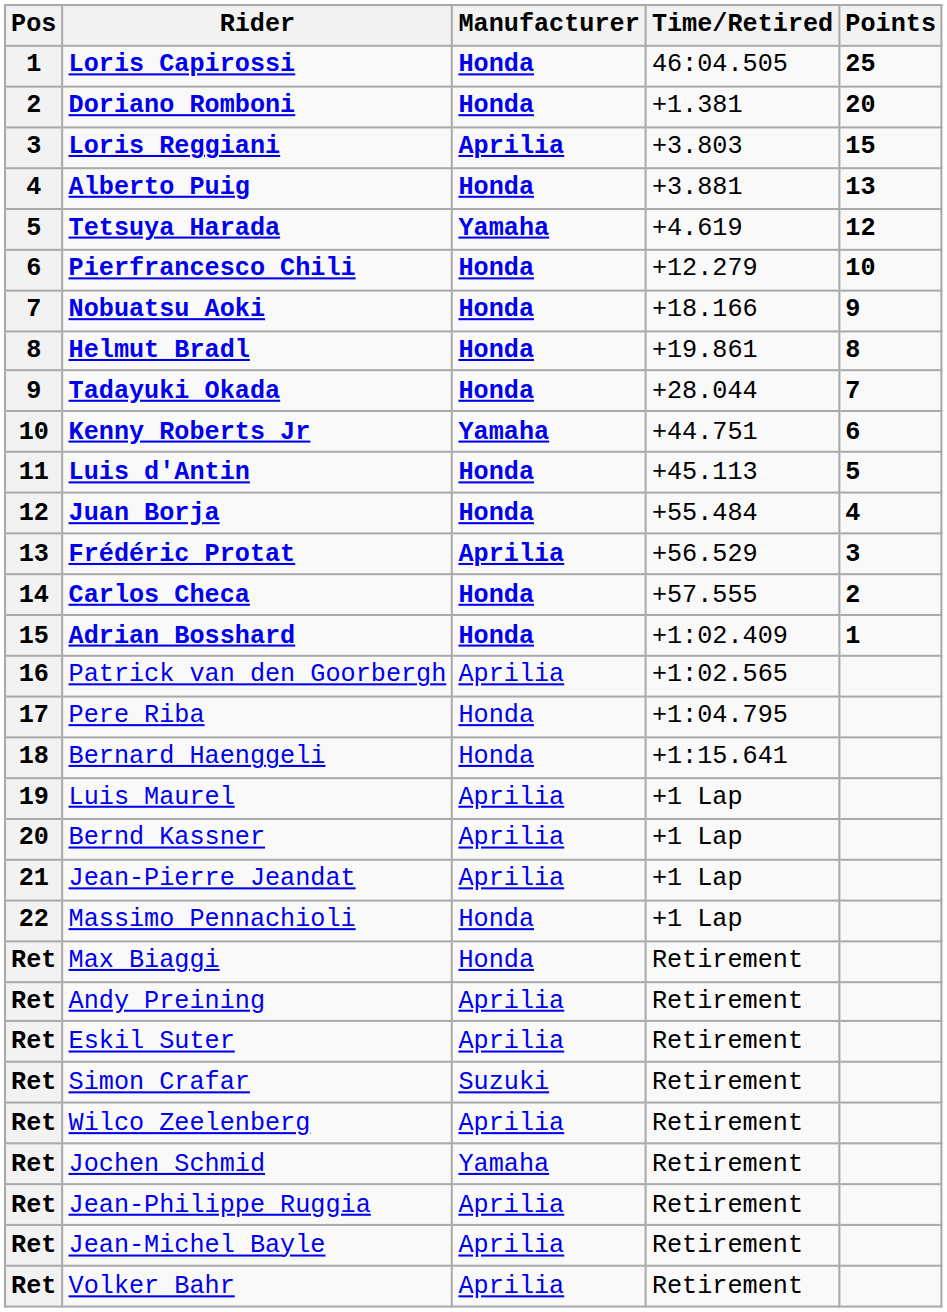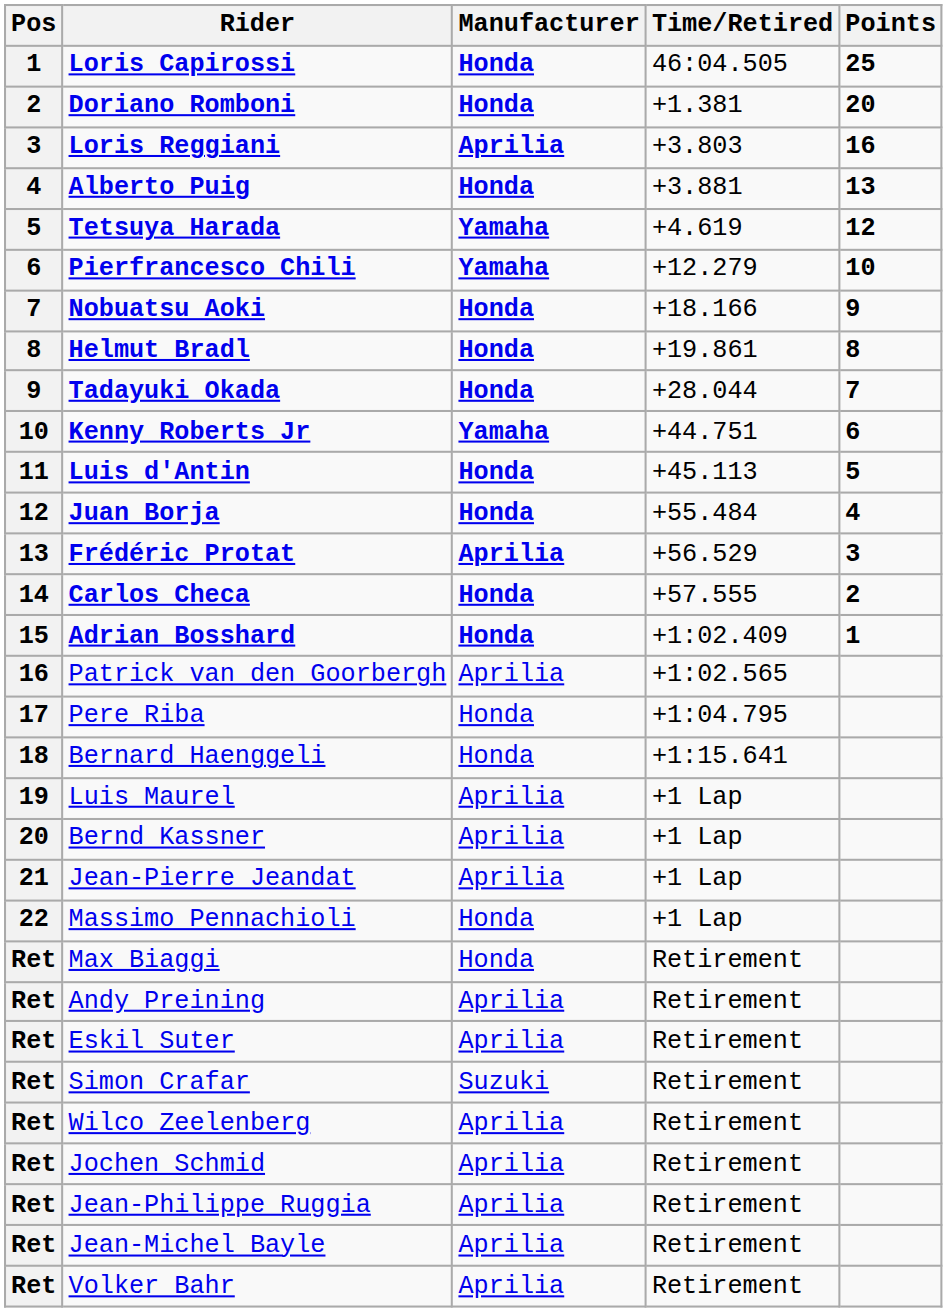Loris Reggiani | Points: 15 -> 16
Pierfrancesco Chili | Manufacturer: Honda -> Yamaha
Jochen Schmid | Manufacturer: Yamaha -> Aprilia
